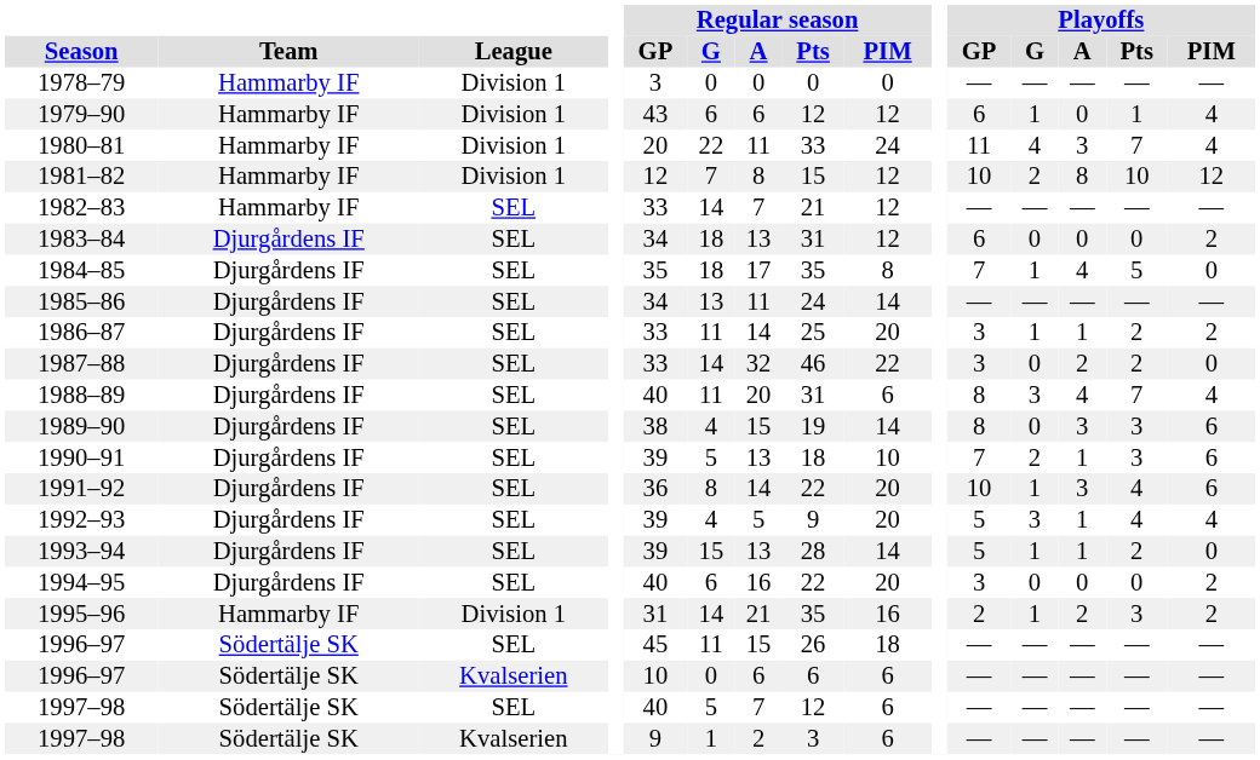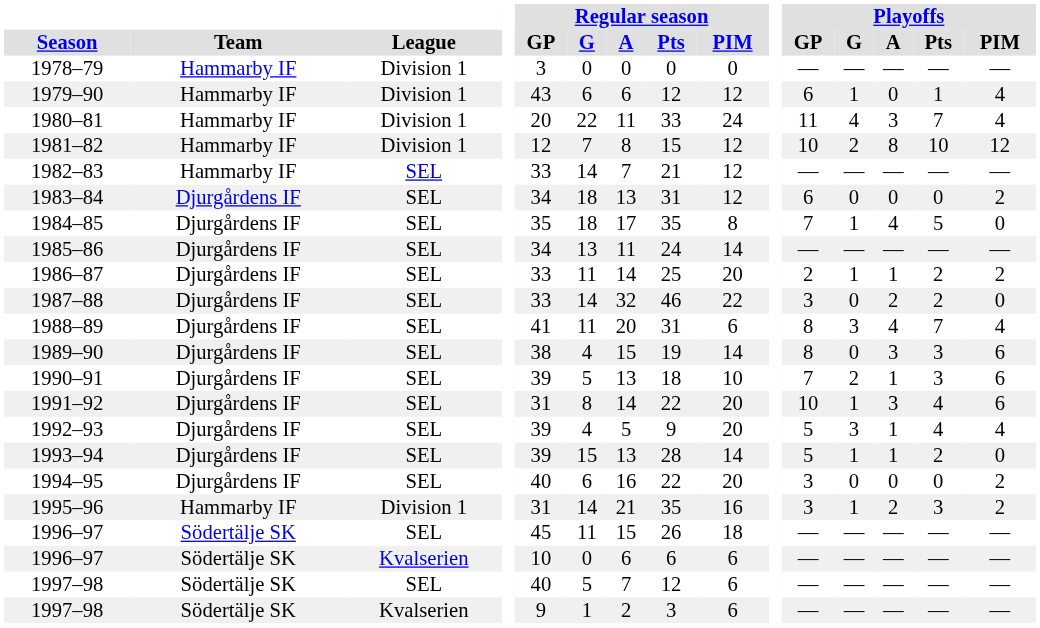1986–87 | Playoffs / GP: 3 -> 2
1988–89 | Regular season / GP: 40 -> 41
1991–92 | Regular season / GP: 36 -> 31
1995–96 | Playoffs / GP: 2 -> 3
